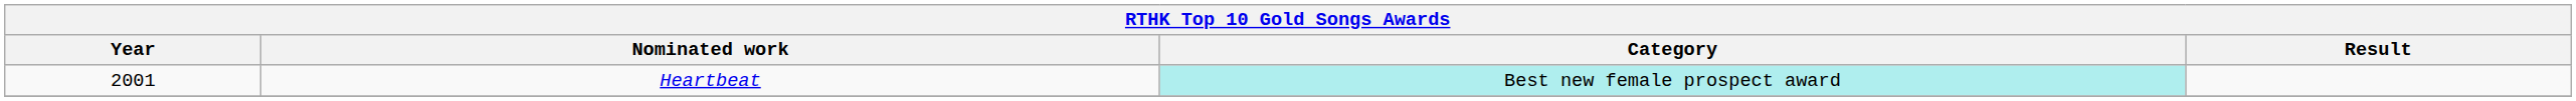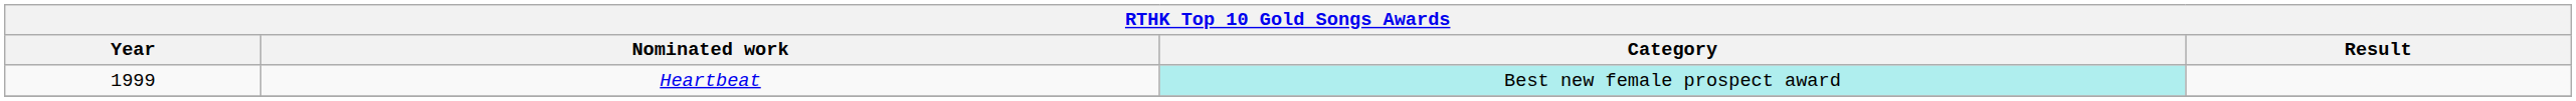Heartbeat | Year: 2001 -> 1999
